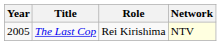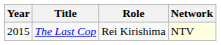The Last Cop | Year: 2005 -> 2015
